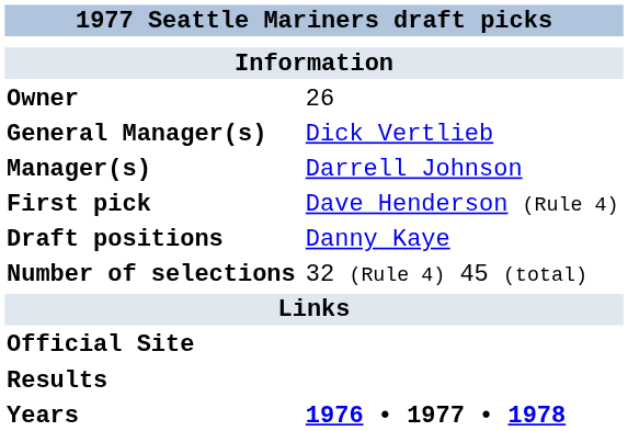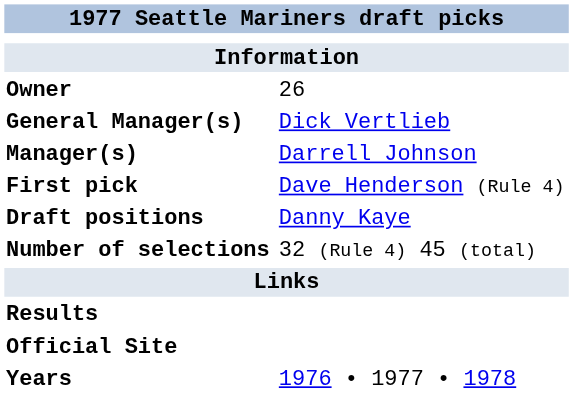rows swapped: Results <-> Official Site
Years | column 2: bold -> normal
